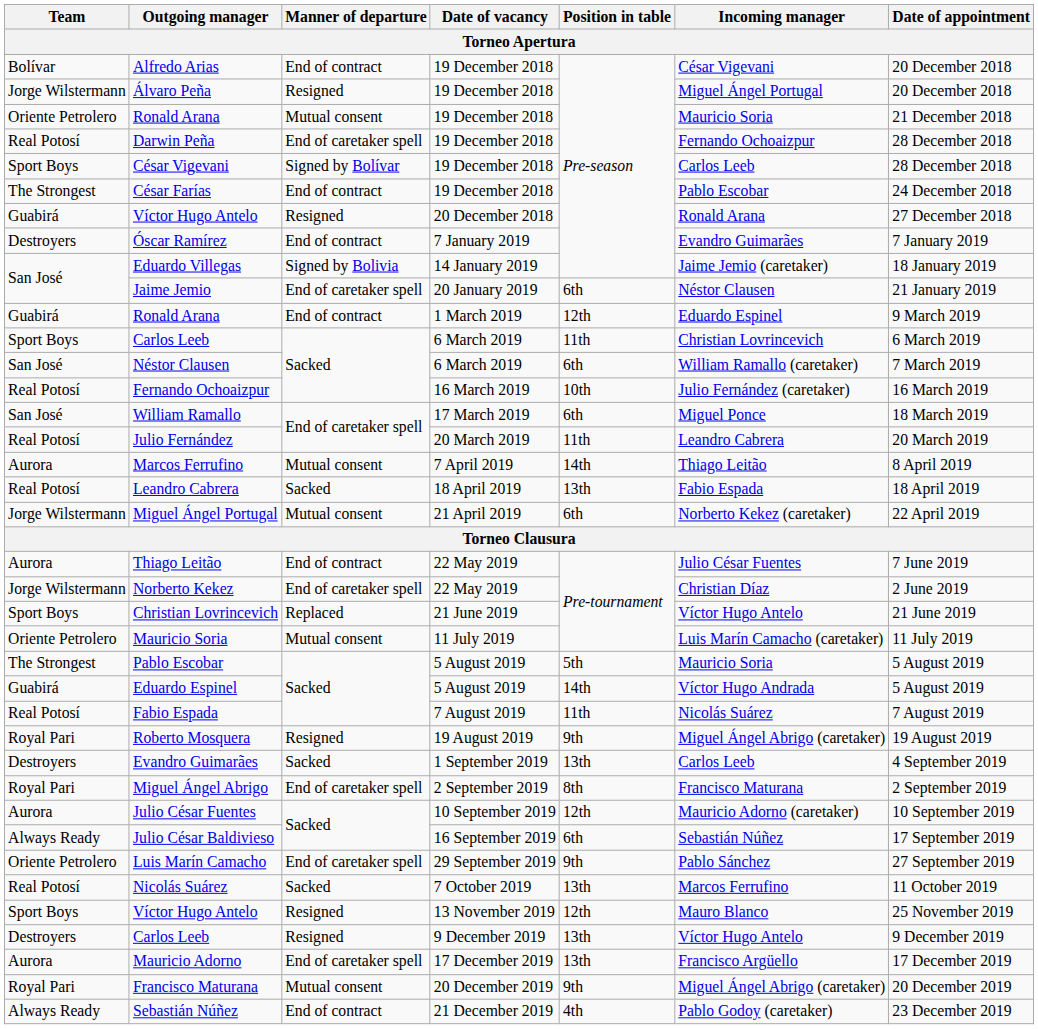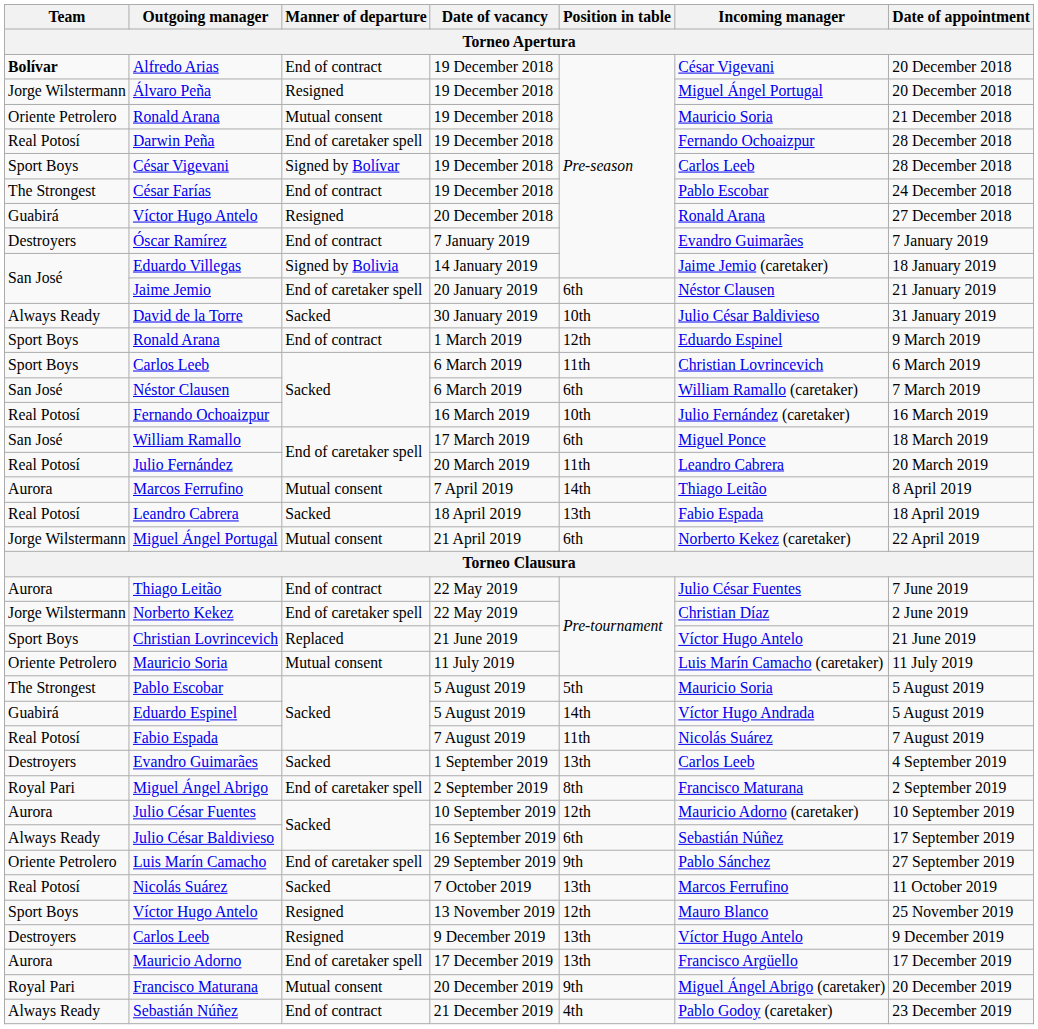Alfredo Arias | Team: normal -> bold
+ row: Always Ready | David de la Torre | Sacked | 30 January 2019 | 10th | Julio César Baldivieso | 31 January 2019
Ronald Arana / 1 March 2019 | Team: Guabirá -> Sport Boys
- row: Royal Pari | Roberto Mosquera | Resigned | 19 August 2019 | 9th | Miguel Ángel Abrigo (caretaker) | 19 August 2019
